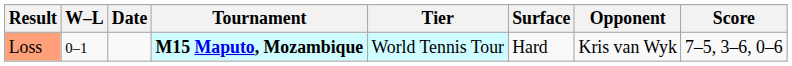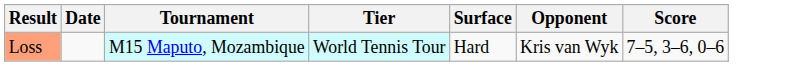- column: W–L | 0–1
Loss | Tournament: bold -> normal
